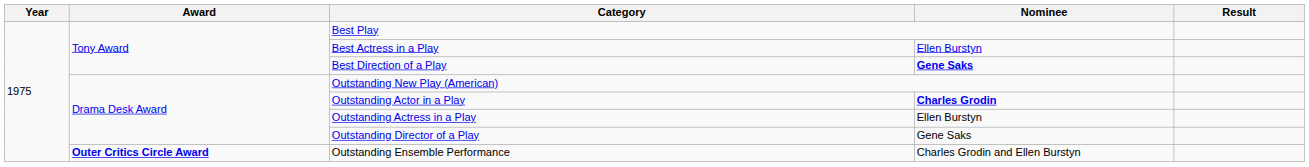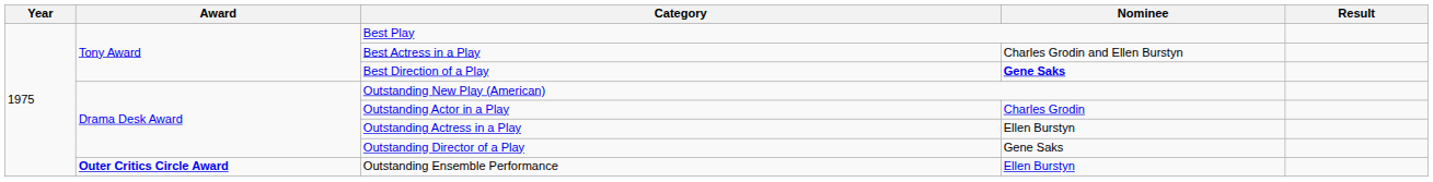Best Actress in a Play | Nominee: Ellen Burstyn -> Charles Grodin and Ellen Burstyn
Outstanding Actor in a Play | Nominee: bold -> normal
Outstanding Ensemble Performance | Nominee: Charles Grodin and Ellen Burstyn -> Ellen Burstyn
